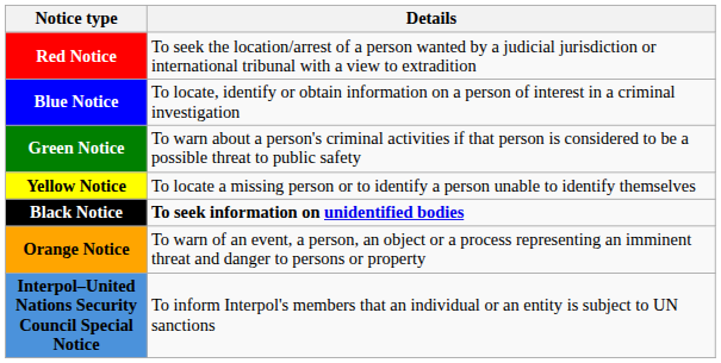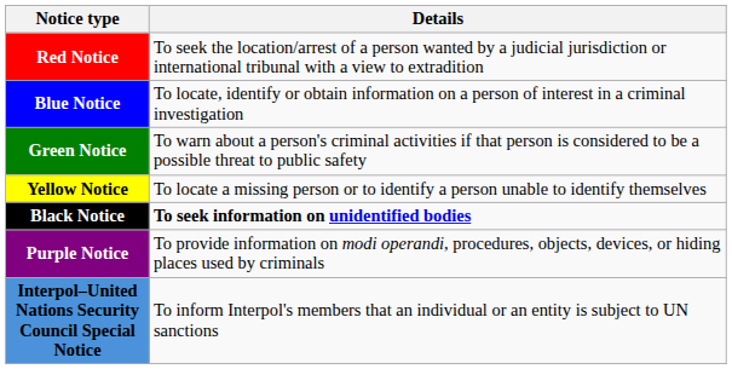- row: Orange Notice | To warn of an event, a person, an object or a process representing an imminent threat and danger to persons or property
+ row: Purple Notice | To provide information on modi operandi, procedures, objects, devices, or hiding places used by criminals
